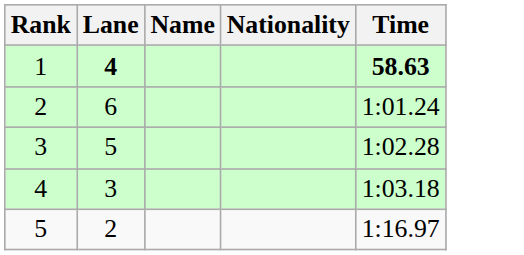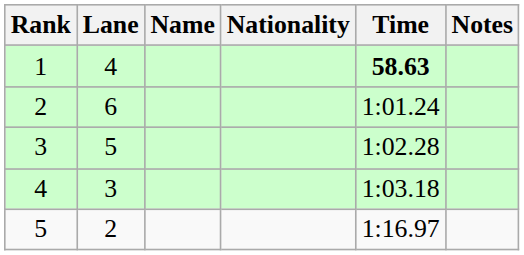+ column: Notes
1 | Lane: bold -> normal
